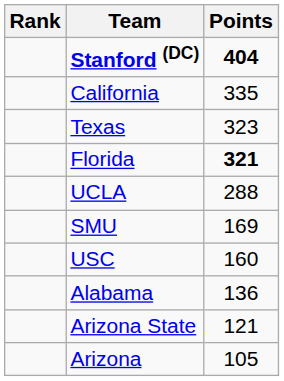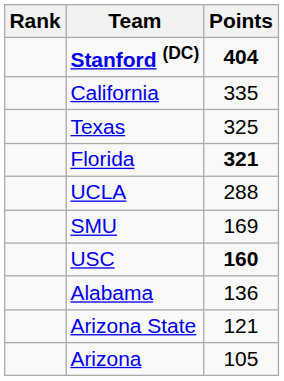Texas | Points: 323 -> 325
USC | Points: normal -> bold
